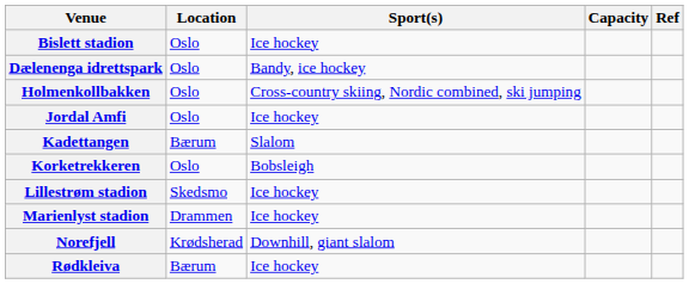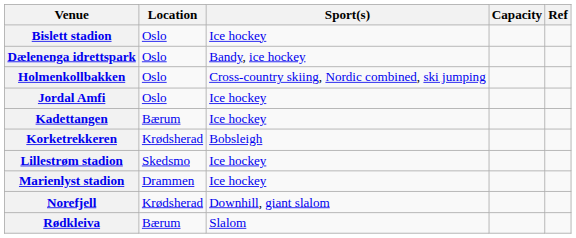Kadettangen | Sport(s): Slalom -> Ice hockey
Korketrekkeren | Location: Oslo -> Krødsherad
Rødkleiva | Sport(s): Ice hockey -> Slalom
